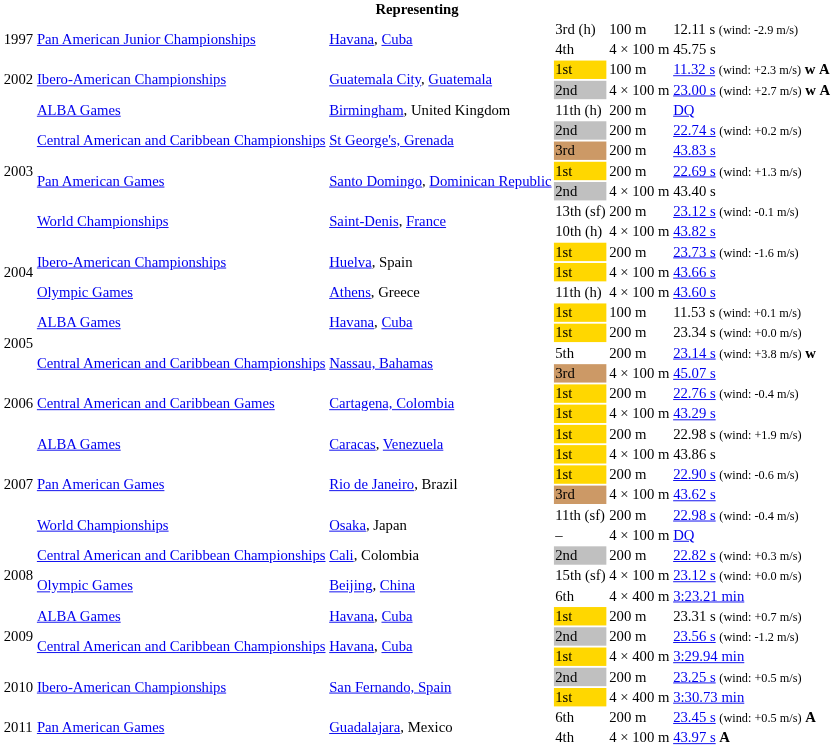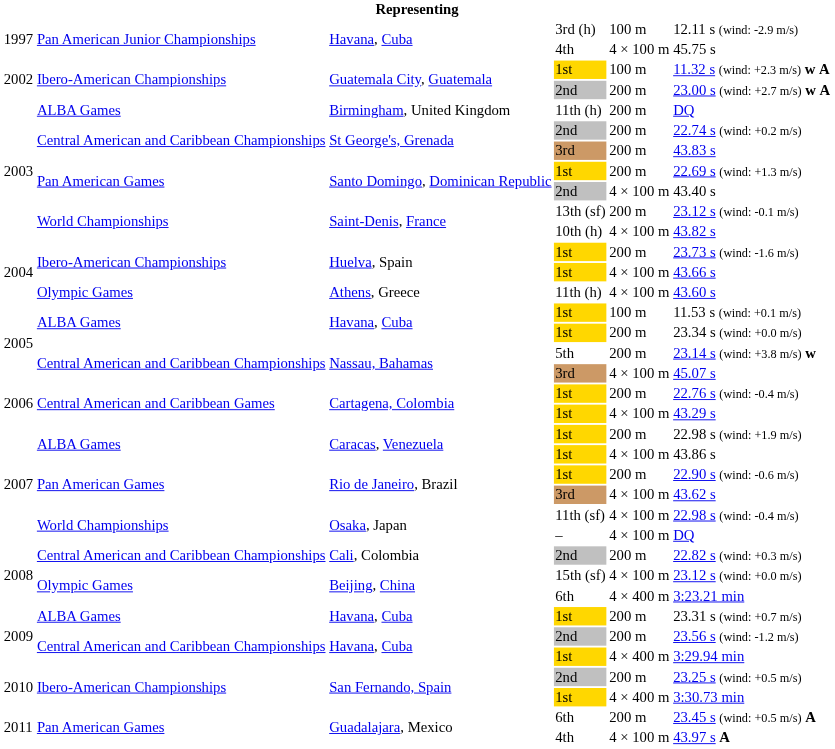Guatemala City, Guatemala / 2nd | column 5: 4 × 100 m -> 200 m
Osaka, Japan / 11th (sf) | column 5: 200 m -> 4 × 100 m
